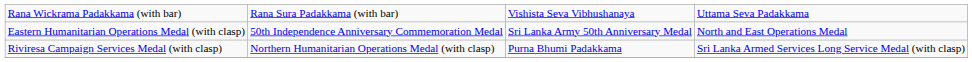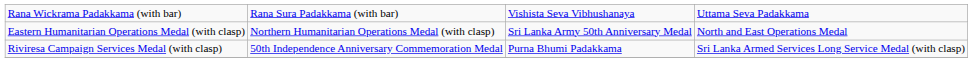Eastern Humanitarian Operations Medal (with clasp) | column 2: 50th Independence Anniversary Commemoration Medal -> Northern Humanitarian Operations Medal (with clasp)
Riviresa Campaign Services Medal (with clasp) | column 2: Northern Humanitarian Operations Medal (with clasp) -> 50th Independence Anniversary Commemoration Medal
